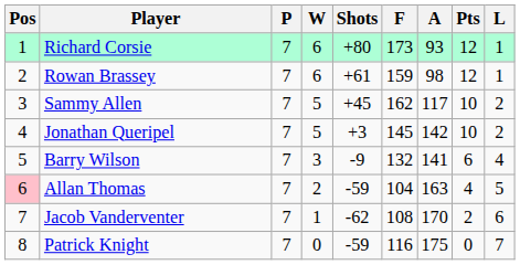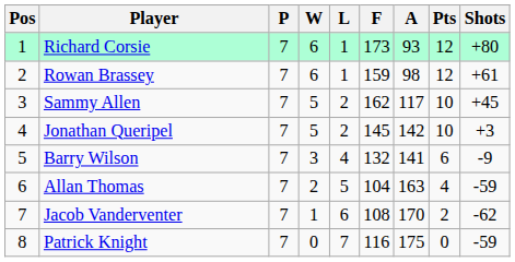columns swapped: L <-> Shots
Allan Thomas | Pos: pink background -> no background
